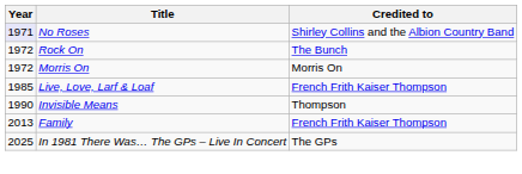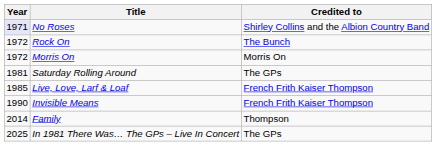+ row: 1981 | Saturday Rolling Around | The GPs
Invisible Means | Credited to: Thompson -> French Frith Kaiser Thompson
Family | Year: 2013 -> 2014
Family | Credited to: French Frith Kaiser Thompson -> Thompson
